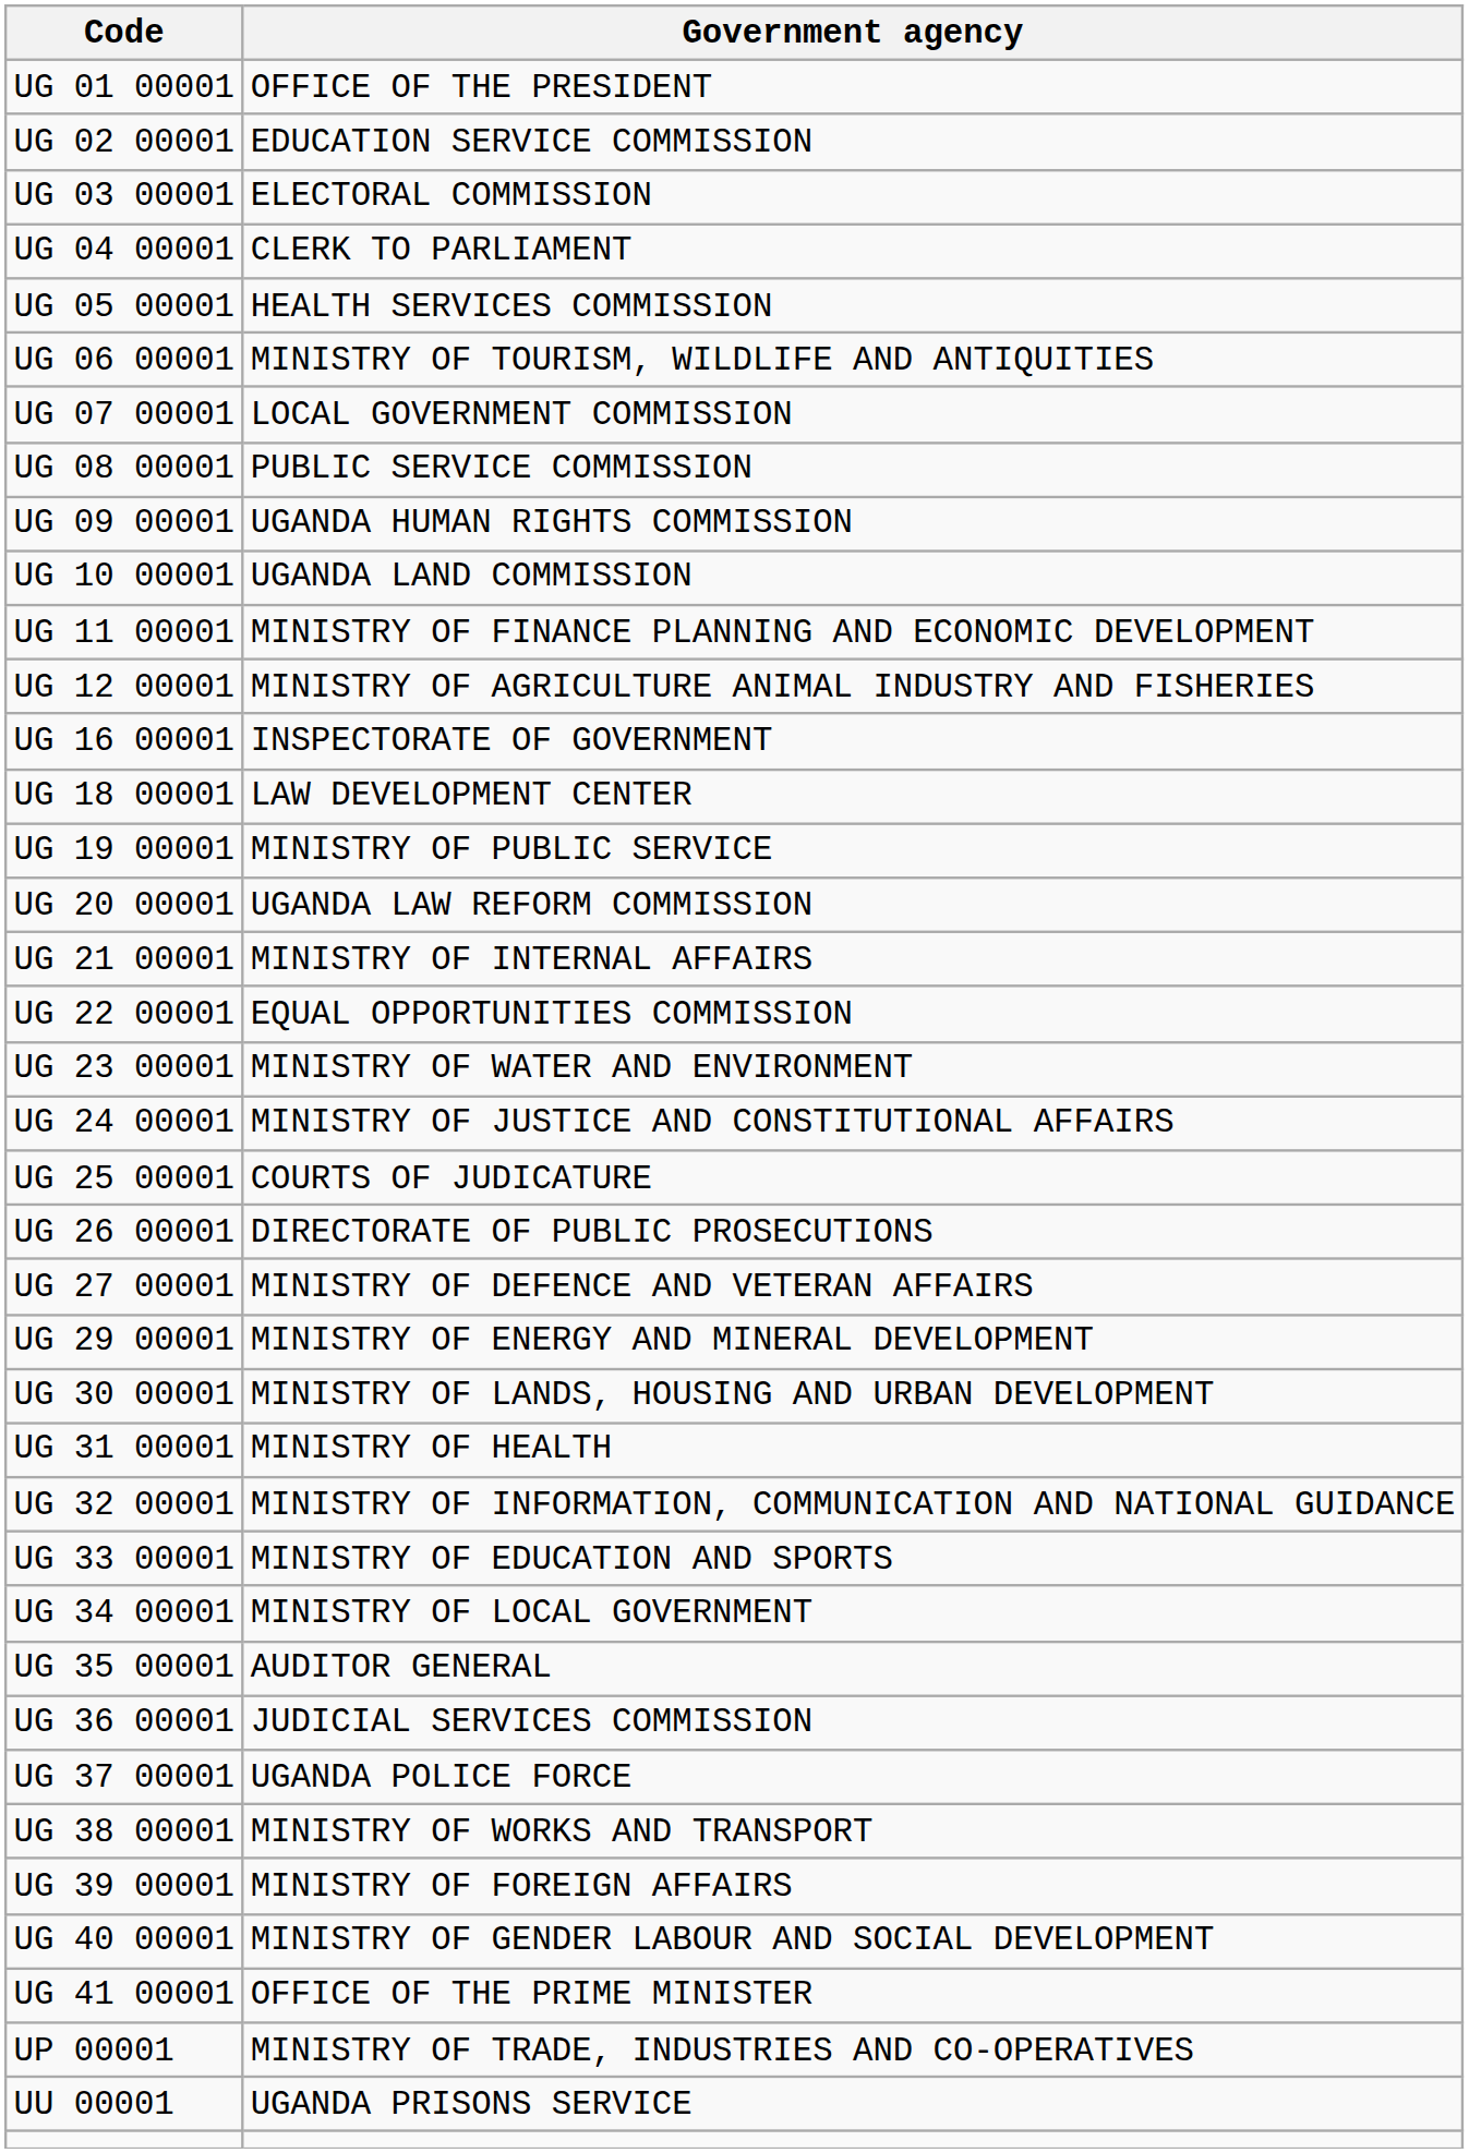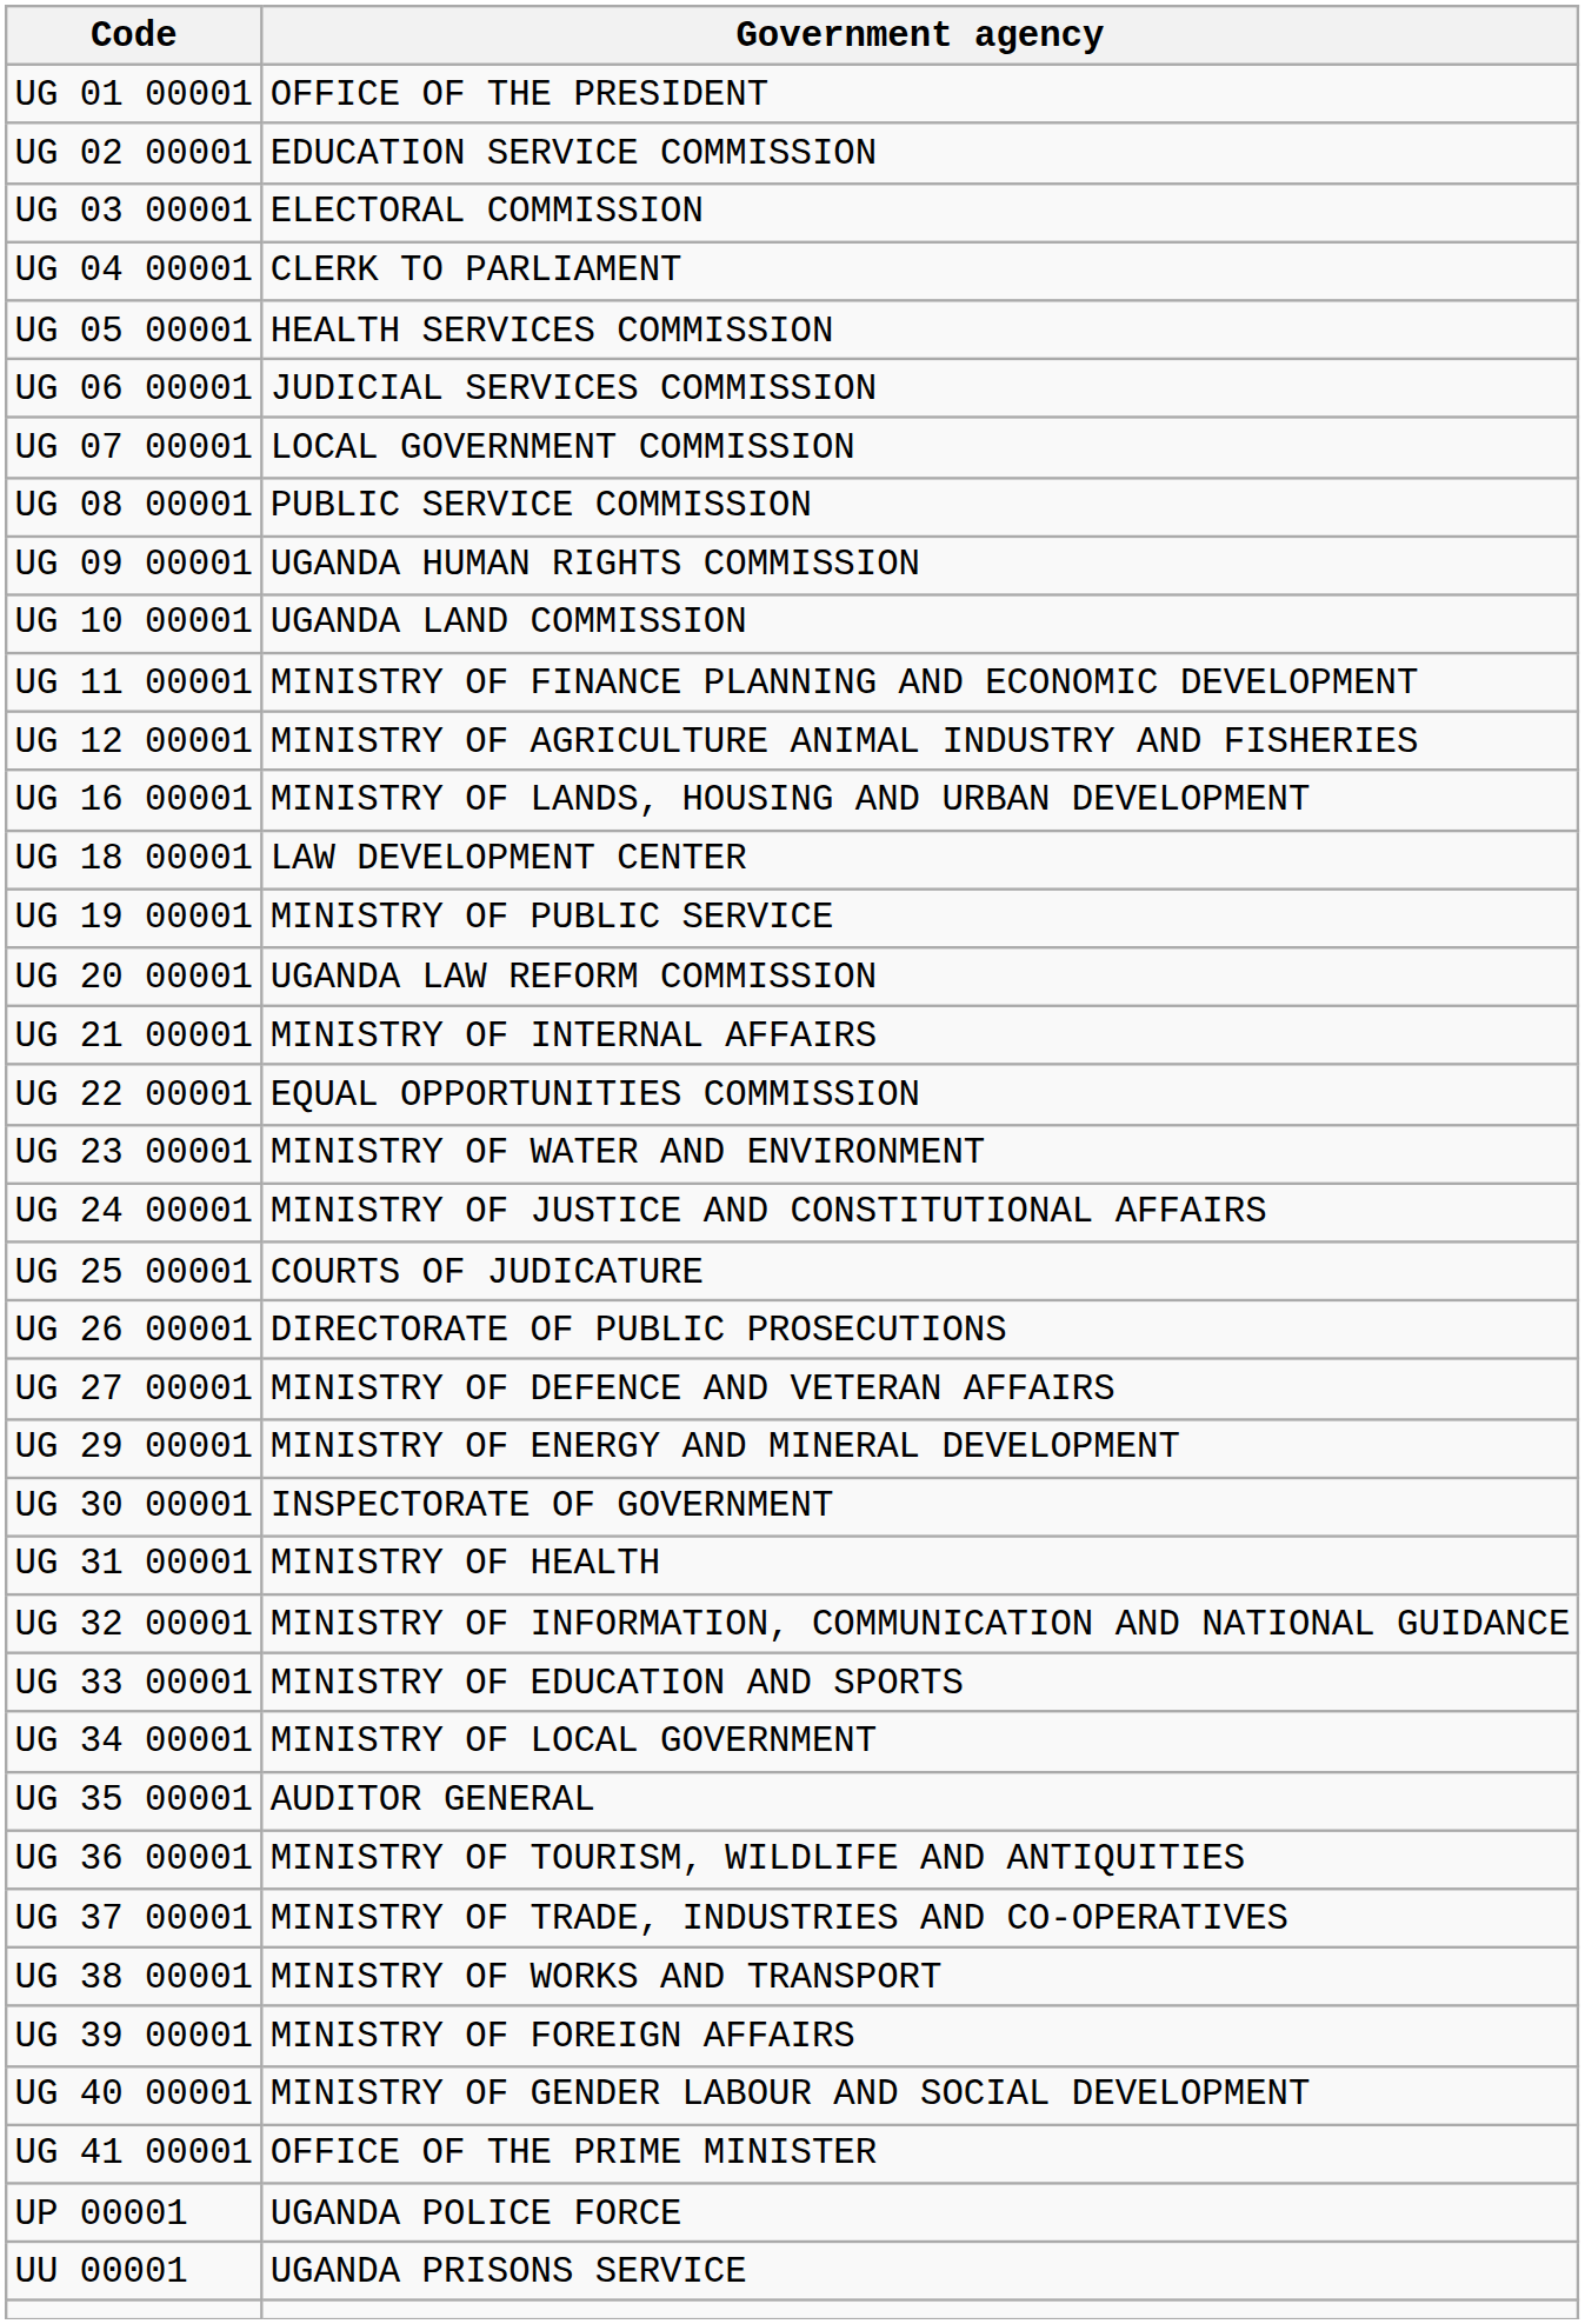UG 06 00001 | Government agency: MINISTRY OF TOURISM, WILDLIFE AND ANTIQUITIES -> JUDICIAL SERVICES COMMISSION
UG 16 00001 | Government agency: INSPECTORATE OF GOVERNMENT -> MINISTRY OF LANDS, HOUSING AND URBAN DEVELOPMENT
UG 30 00001 | Government agency: MINISTRY OF LANDS, HOUSING AND URBAN DEVELOPMENT -> INSPECTORATE OF GOVERNMENT
UG 36 00001 | Government agency: JUDICIAL SERVICES COMMISSION -> MINISTRY OF TOURISM, WILDLIFE AND ANTIQUITIES
UG 37 00001 | Government agency: UGANDA POLICE FORCE -> MINISTRY OF TRADE, INDUSTRIES AND CO-OPERATIVES
UP 00001 | Government agency: MINISTRY OF TRADE, INDUSTRIES AND CO-OPERATIVES -> UGANDA POLICE FORCE
